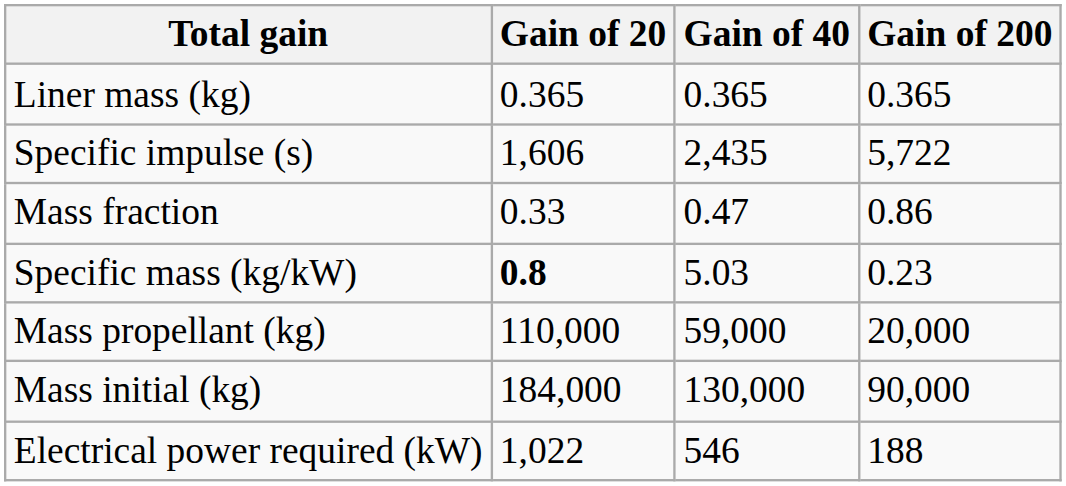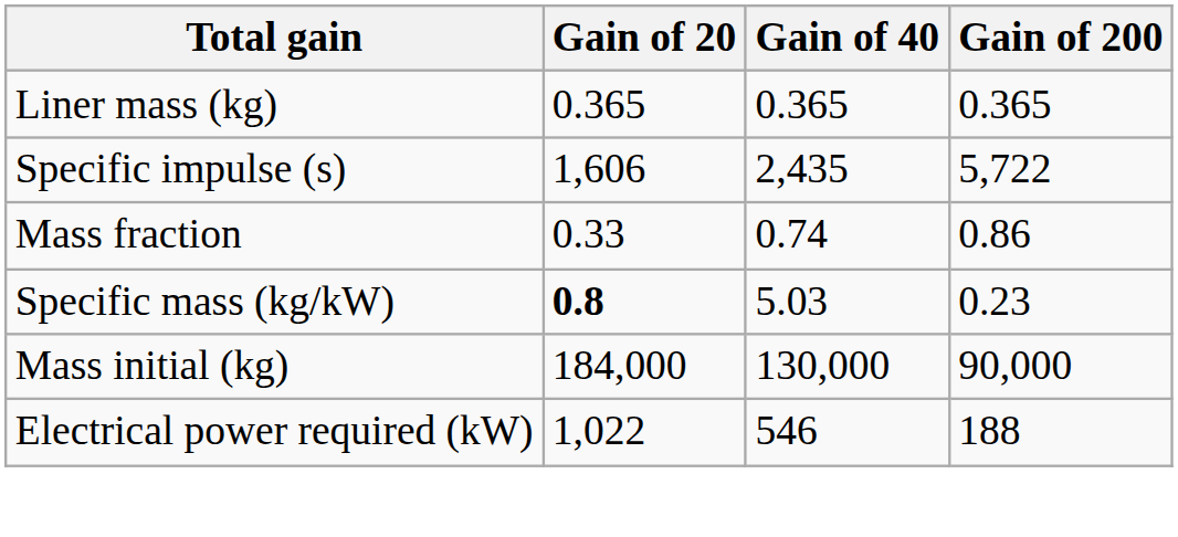Mass fraction | Gain of 40: 0.47 -> 0.74
- row: Mass propellant (kg) | 110,000 | 59,000 | 20,000
